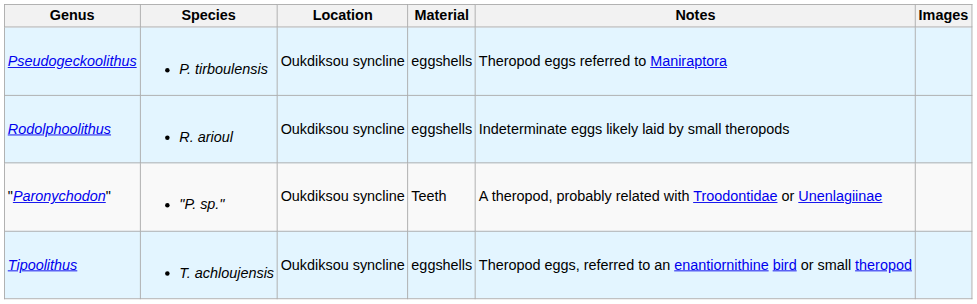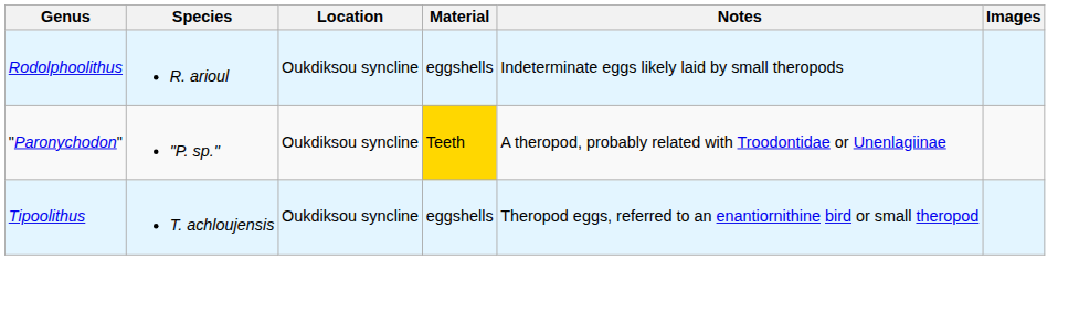- row: Pseudogeckoolithus | P. tirboulensis | Oukdiksou syncline | eggshells | Theropod eggs referred to Maniraptora
"Paronychodon" | Material: no background -> gold background
